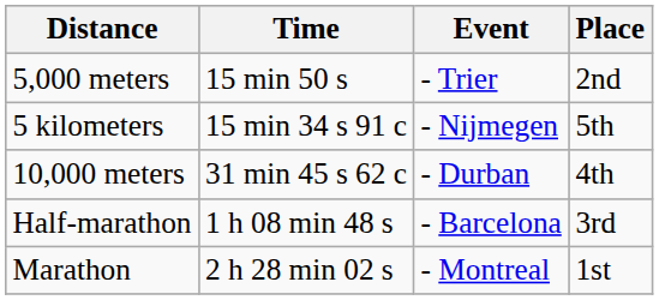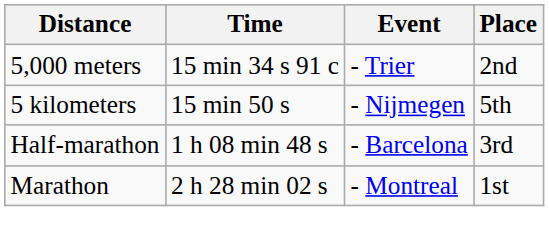5,000 meters | Time: 15 min 50 s -> 15 min 34 s 91 c
5 kilometers | Time: 15 min 34 s 91 c -> 15 min 50 s
- row: 10,000 meters | 31 min 45 s 62 c | - Durban | 4th
